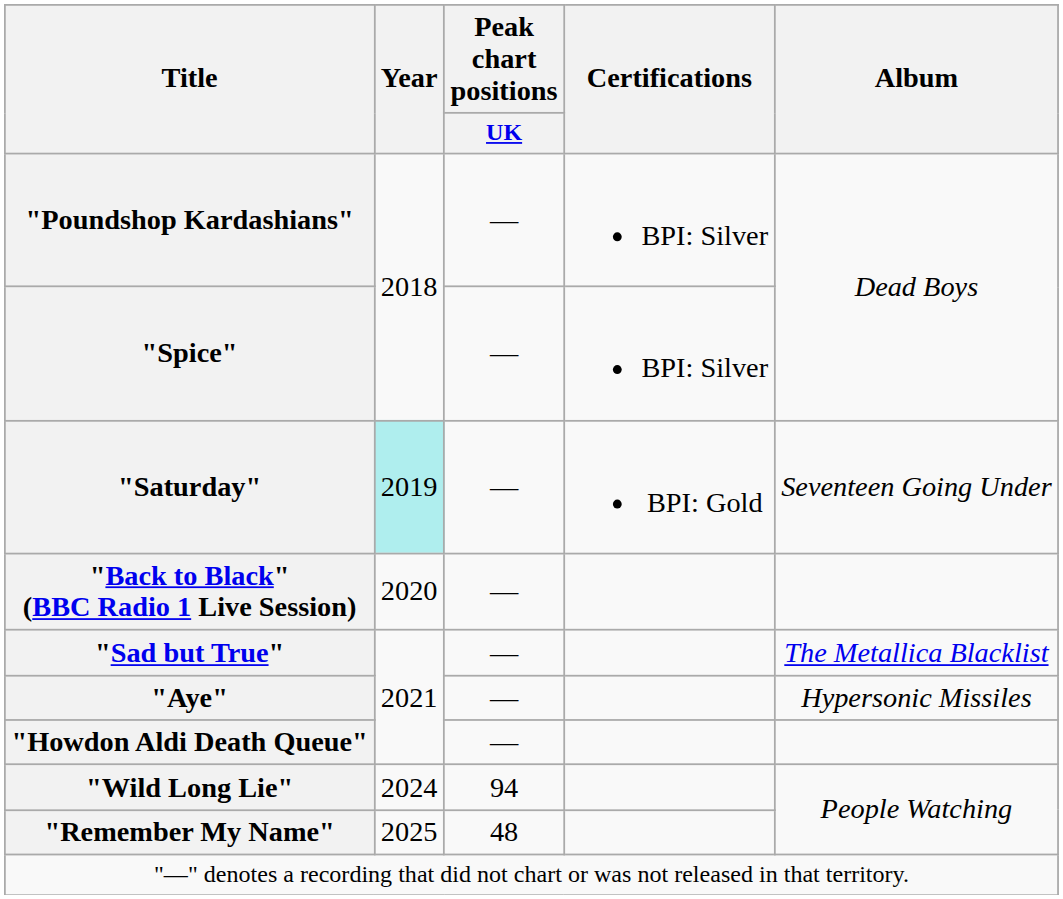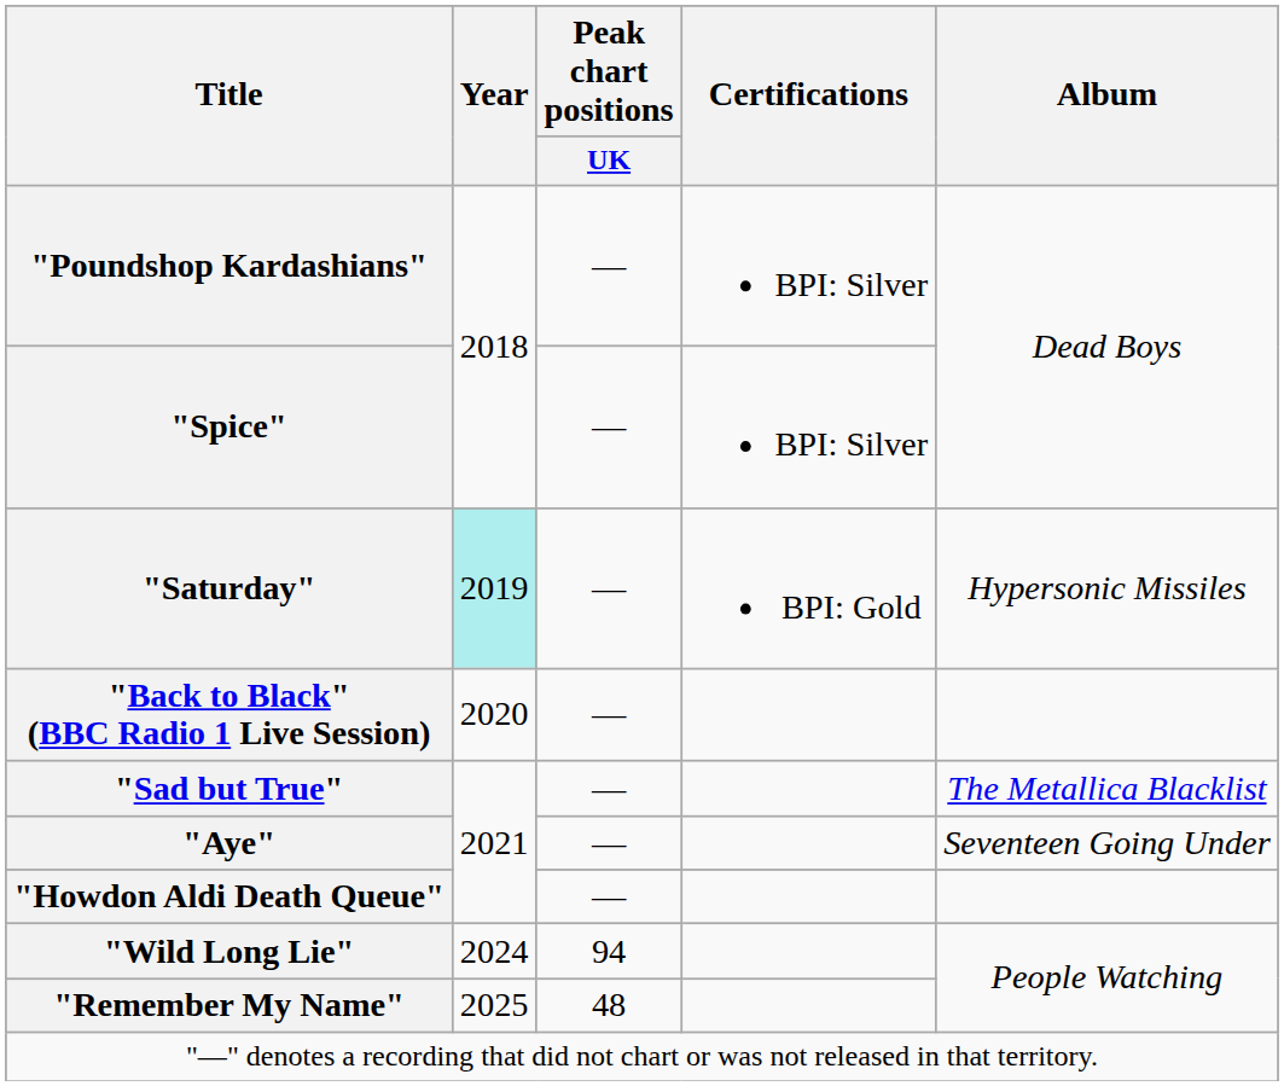"Saturday" | Album: Seventeen Going Under -> Hypersonic Missiles
"Aye" | Album: Hypersonic Missiles -> Seventeen Going Under
